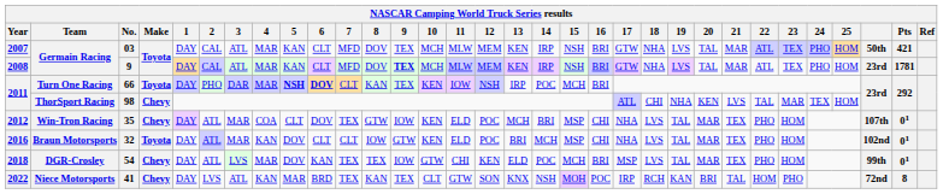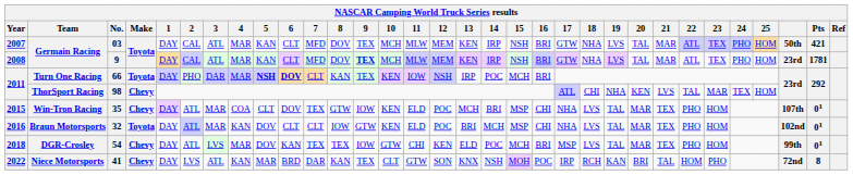35 | Year: 2012 -> 2015
41 | 7: TEX -> DAR
